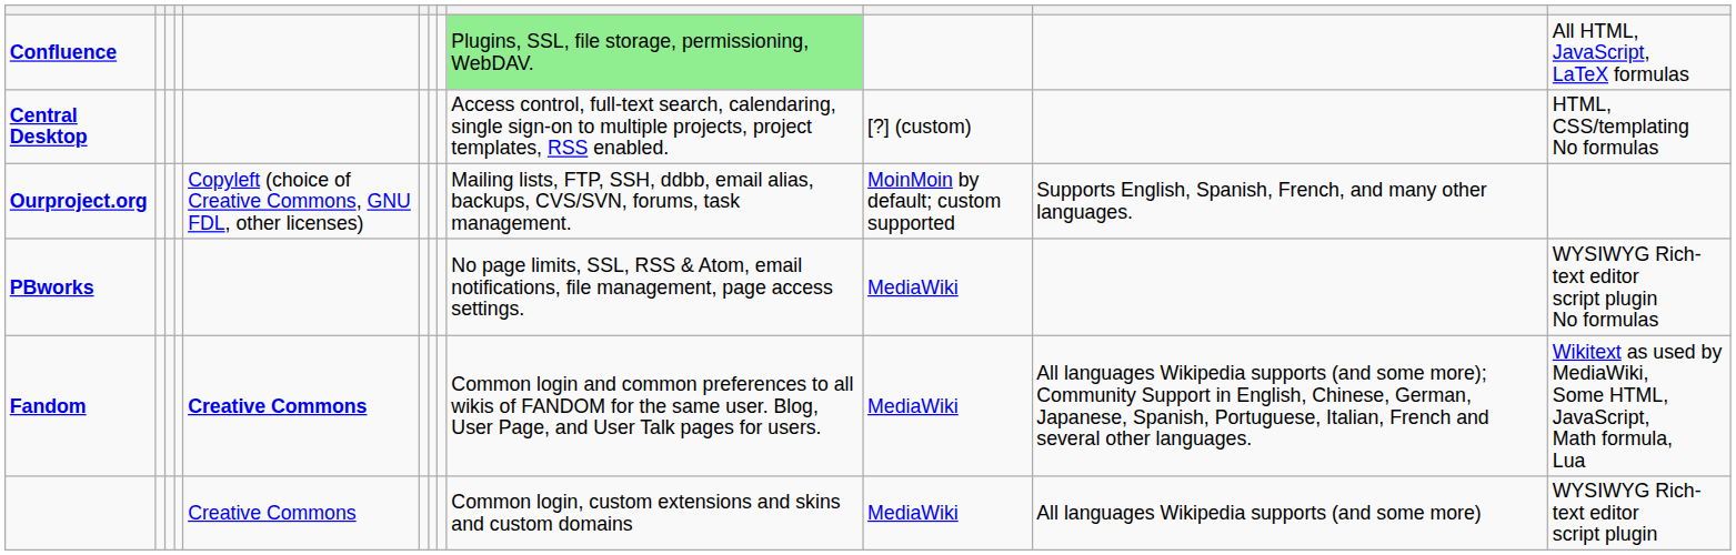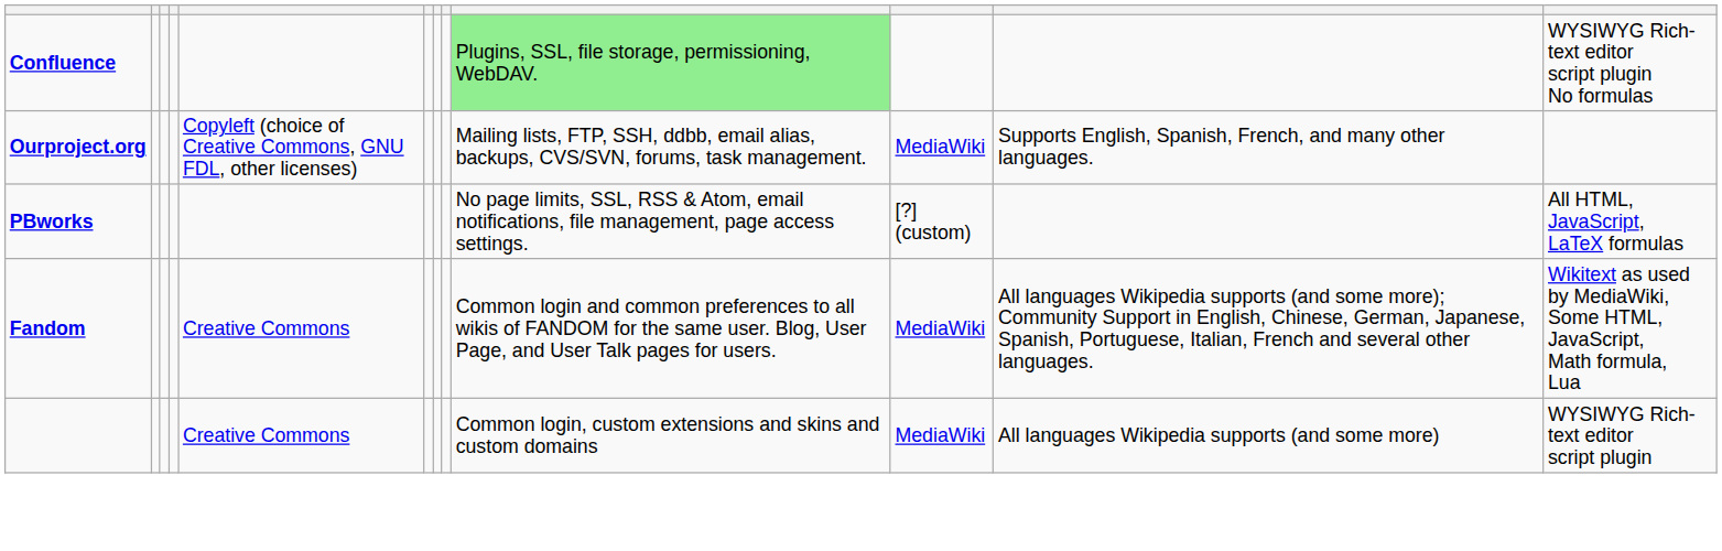Confluence | column 12: All HTML, JavaScript, LaTeX formulas -> WYSIWYG Rich-text editor script plugin No formulas
- row: Central Desktop | Access control, full-text search, calendaring, single sign-on to multiple projects, project templates, RSS enabled. | [?] (custom) | HTML, CSS/templating No formulas
Ourproject.org | column 10: MoinMoin by default; custom supported -> MediaWiki
PBworks | column 10: MediaWiki -> [?] (custom)
PBworks | column 12: WYSIWYG Rich-text editor script plugin No formulas -> All HTML, JavaScript, LaTeX formulas
Fandom | column 5: bold -> normal
